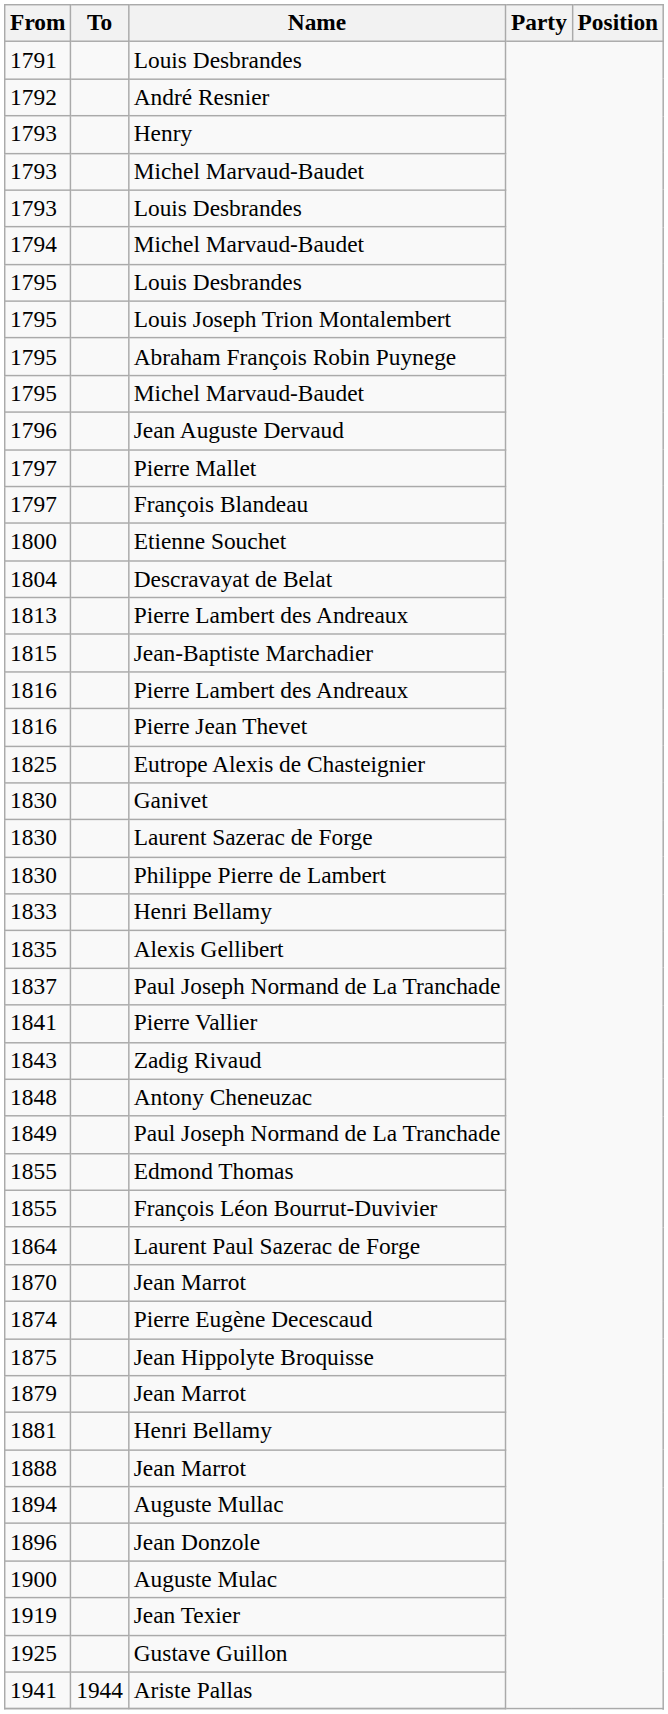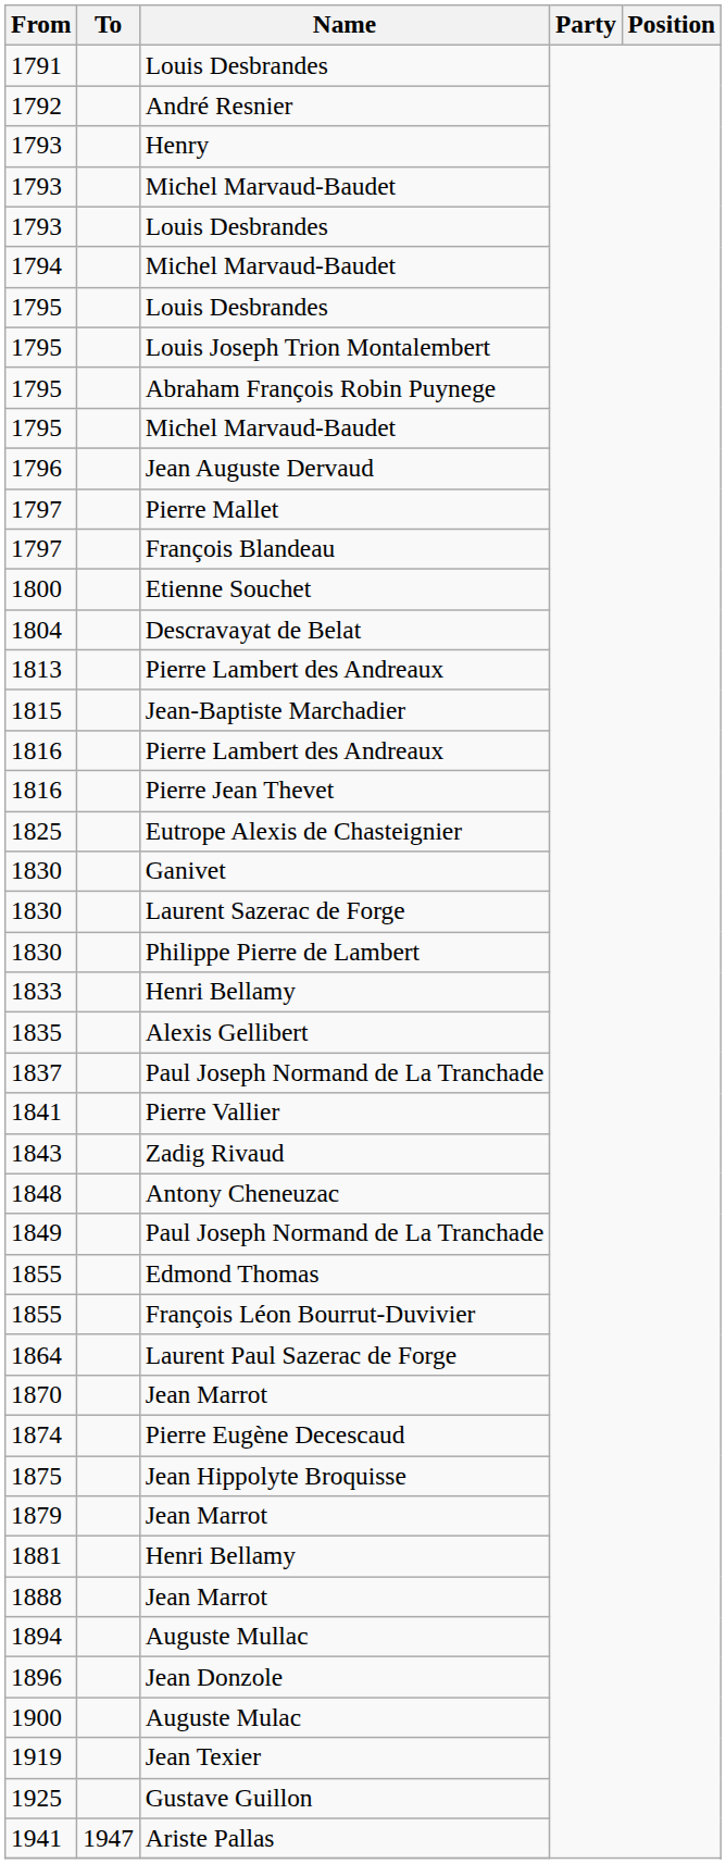Ariste Pallas | To: 1944 -> 1947
